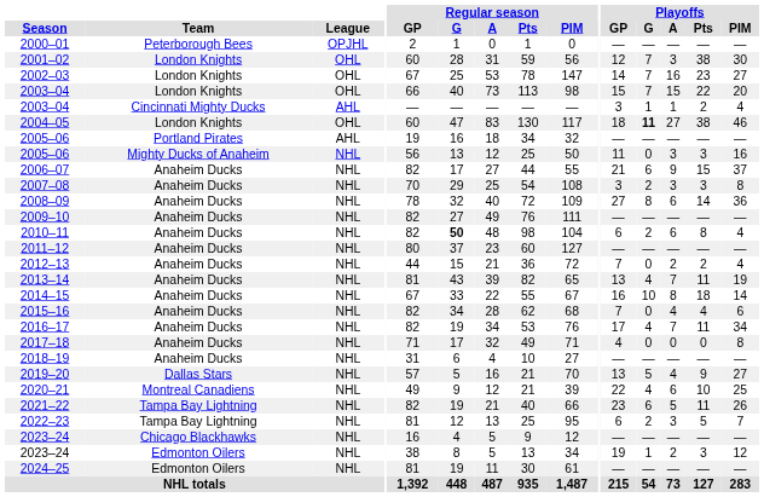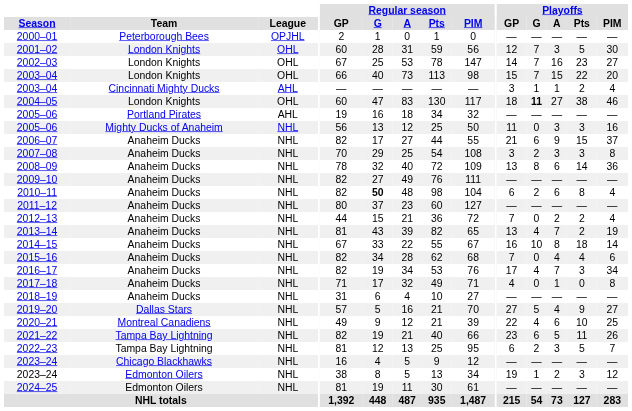2001–02 | Playoffs / Pts: 38 -> 5
2008–09 | Playoffs / GP: 27 -> 13
2013–14 | Playoffs / Pts: 11 -> 2
2016–17 | Playoffs / Pts: 11 -> 3
2017–18 | Playoffs / A: 0 -> 1
2019–20 | Playoffs / GP: 13 -> 27
